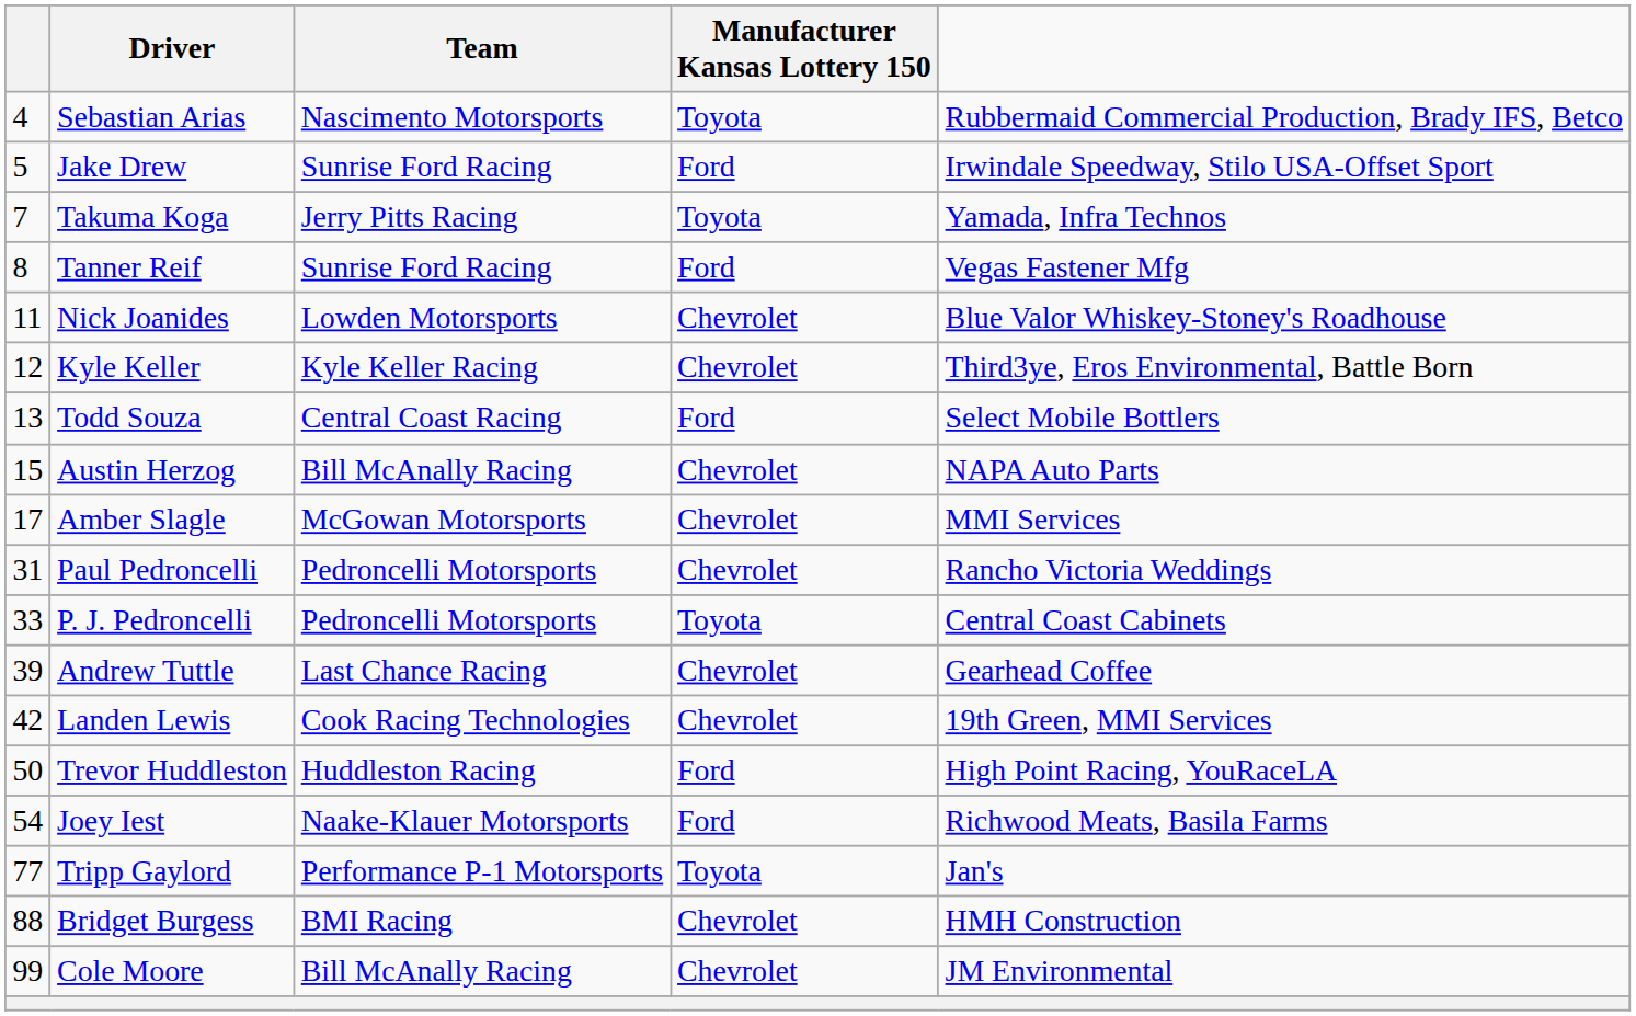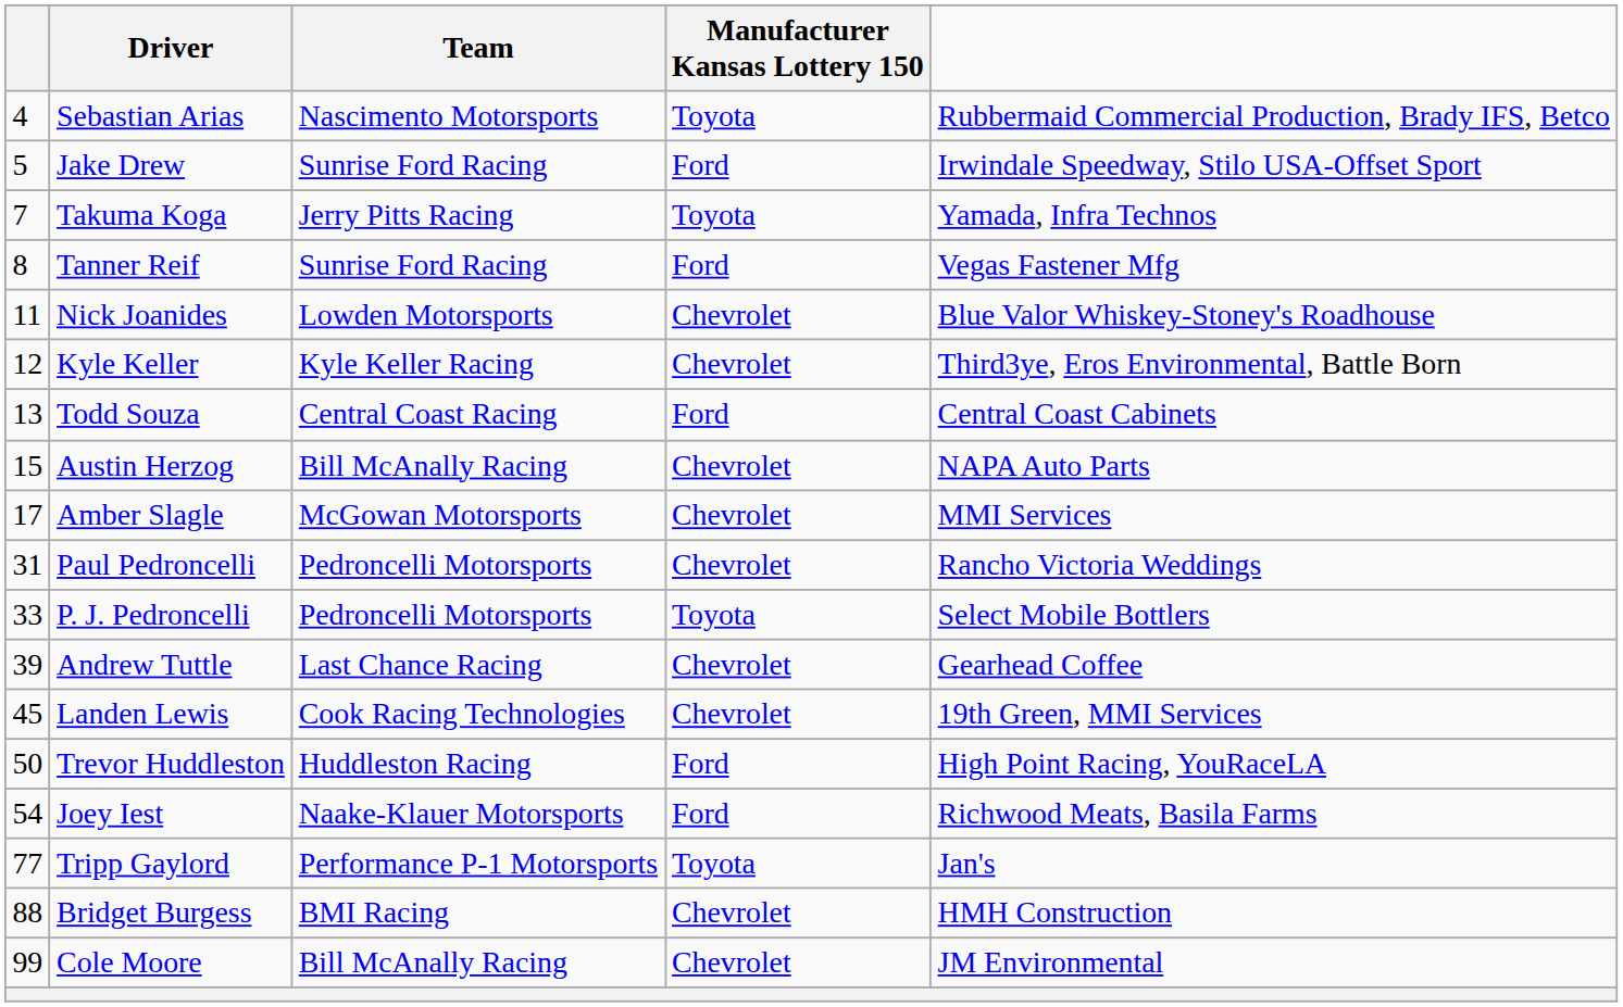Todd Souza | column 5: Select Mobile Bottlers -> Central Coast Cabinets
P. J. Pedroncelli | column 5: Central Coast Cabinets -> Select Mobile Bottlers
Landen Lewis | column 1: 42 -> 45
